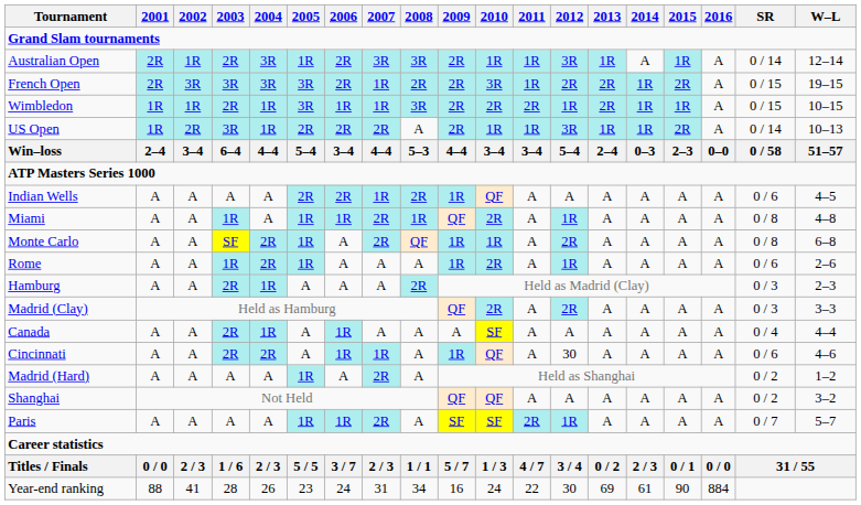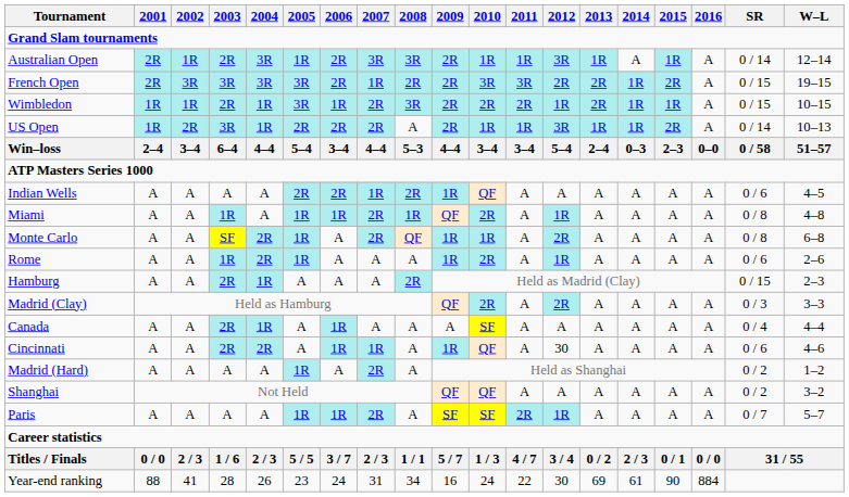French Open | 2011: 1R -> 3R
Wimbledon | 2007: 1R -> 2R
Hamburg | SR: 0 / 3 -> 0 / 15
